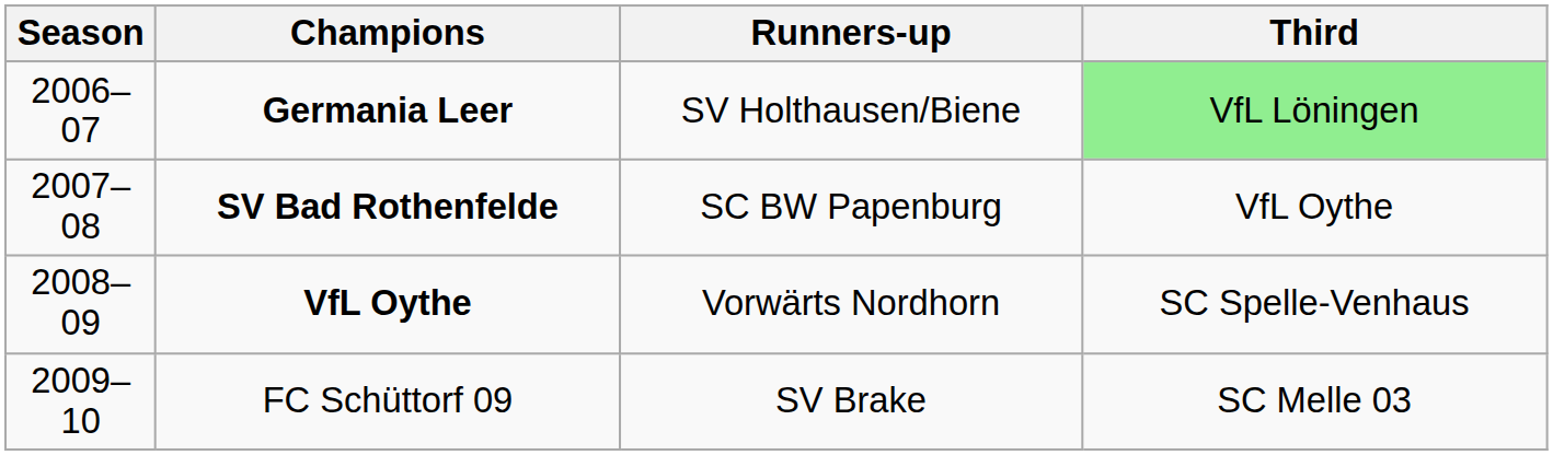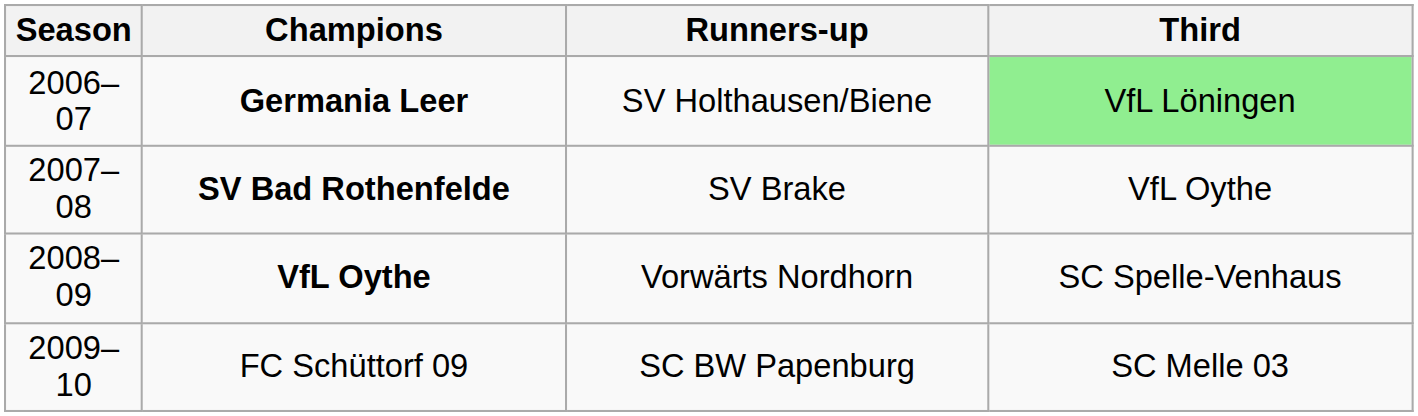SV Bad Rothenfelde | Runners-up: SC BW Papenburg -> SV Brake
FC Schüttorf 09 | Runners-up: SV Brake -> SC BW Papenburg
